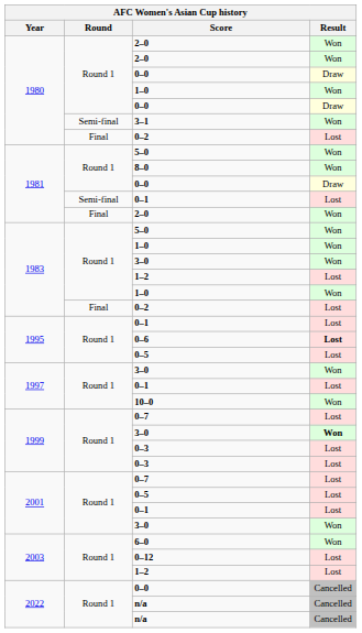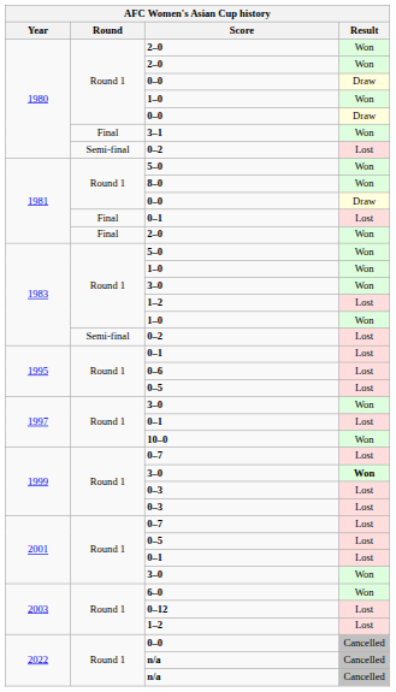3–1 | Round: Semi-final -> Final
1980 / 0–2 | Round: Final -> Semi-final
1981 / 0–1 | Round: Semi-final -> Final
1983 / 0–2 | Round: Final -> Semi-final
0–6 | Result: bold -> normal
